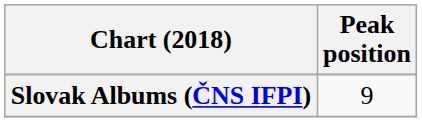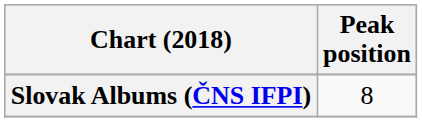Slovak Albums (ČNS IFPI) | Peak position: 9 -> 8
